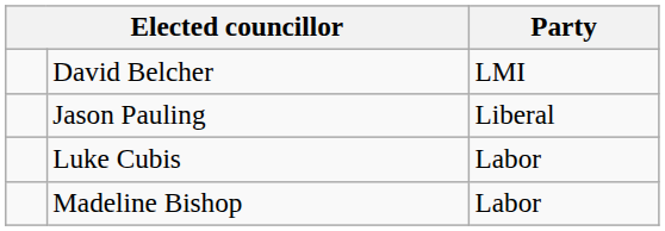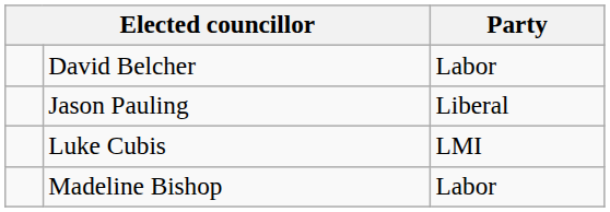David Belcher | Party: LMI -> Labor
Luke Cubis | Party: Labor -> LMI
